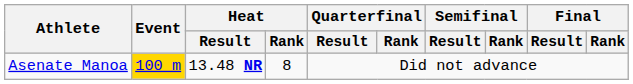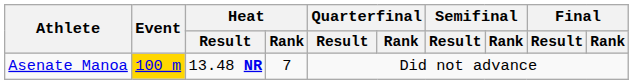Asenate Manoa | Heat / Rank: 8 -> 7
